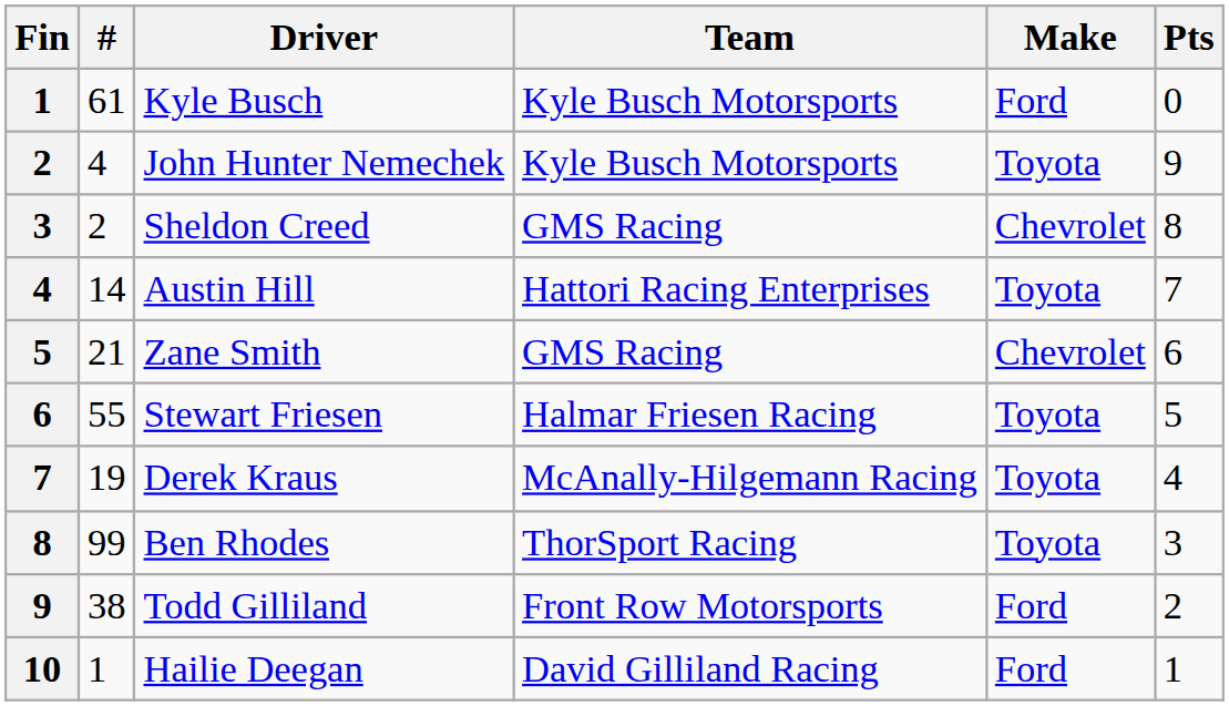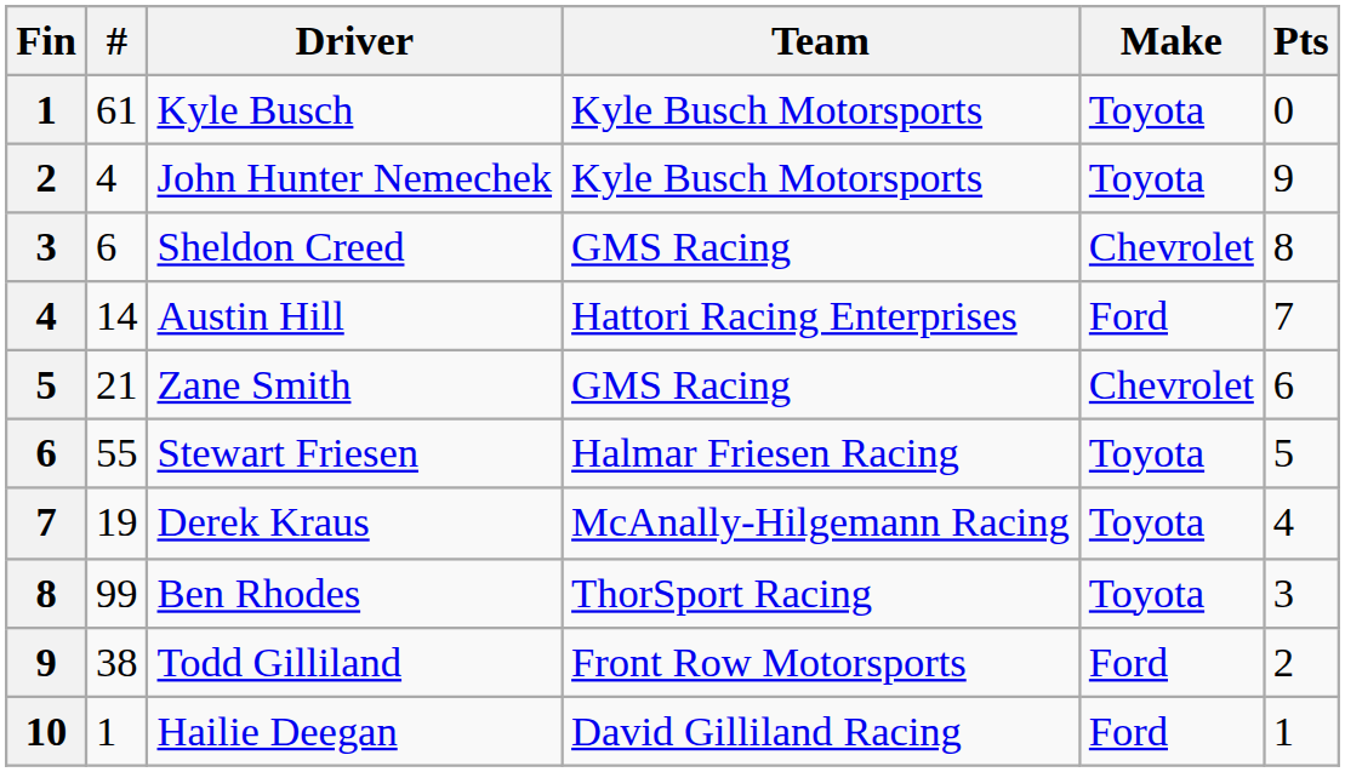Kyle Busch | Make: Ford -> Toyota
Sheldon Creed | #: 2 -> 6
Austin Hill | Make: Toyota -> Ford
